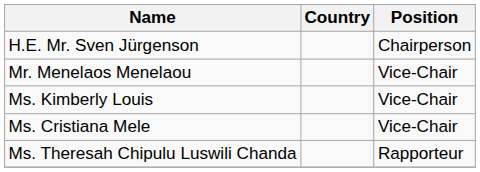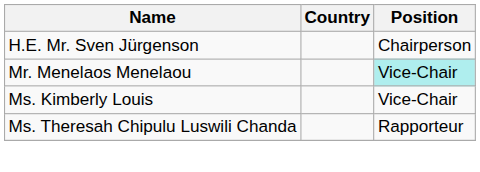Mr. Menelaos Menelaou | Position: no background -> paleturquoise background
- row: Ms. Cristiana Mele | Vice-Chair
